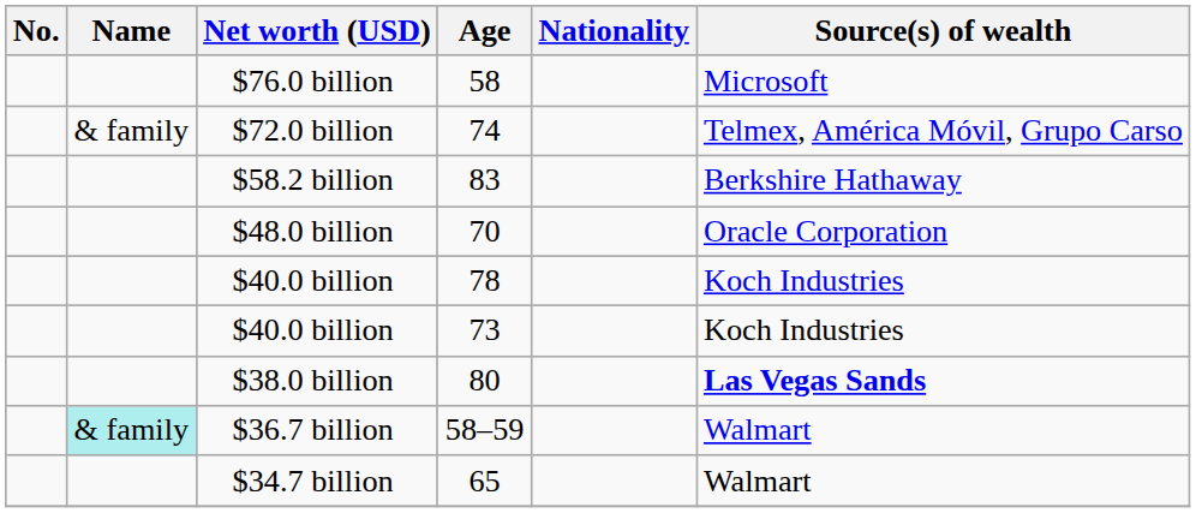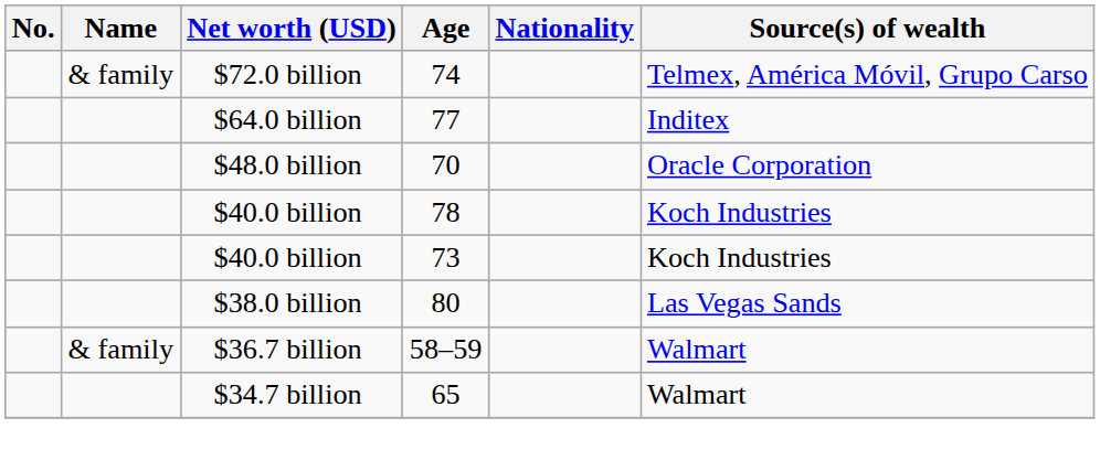- row: $76.0 billion | 58 | Microsoft
+ row: $64.0 billion | 77 | Inditex
- row: $58.2 billion | 83 | Berkshire Hathaway
$38.0 billion | Source(s) of wealth: bold -> normal
$36.7 billion | Name: paleturquoise background -> no background
